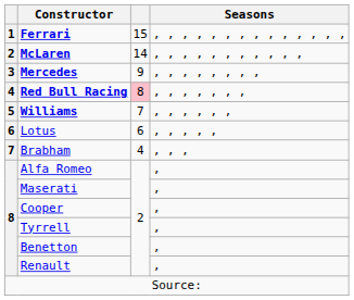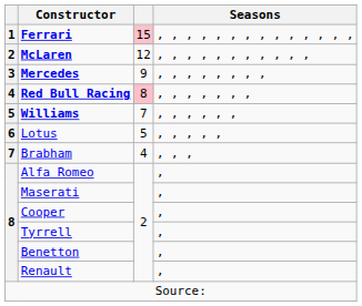Ferrari | column 3: no background -> pink background
McLaren | column 3: 14 -> 12
Lotus | column 3: 6 -> 5
